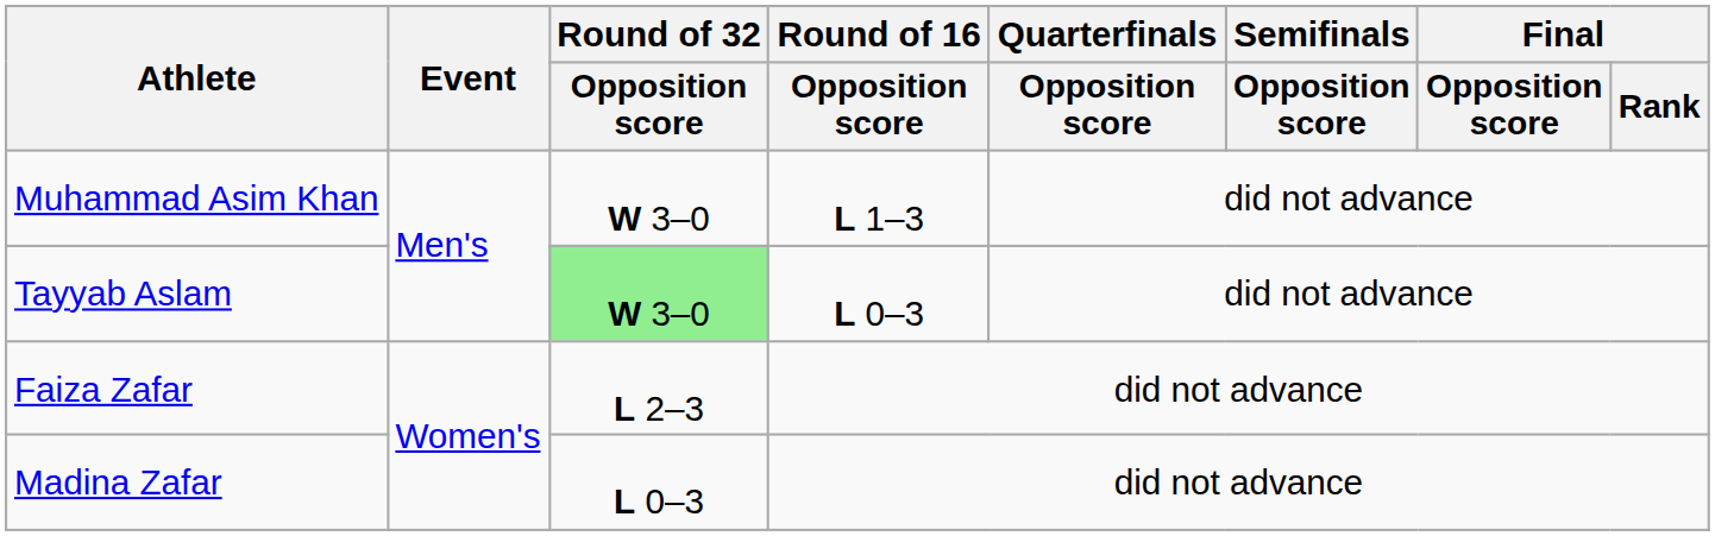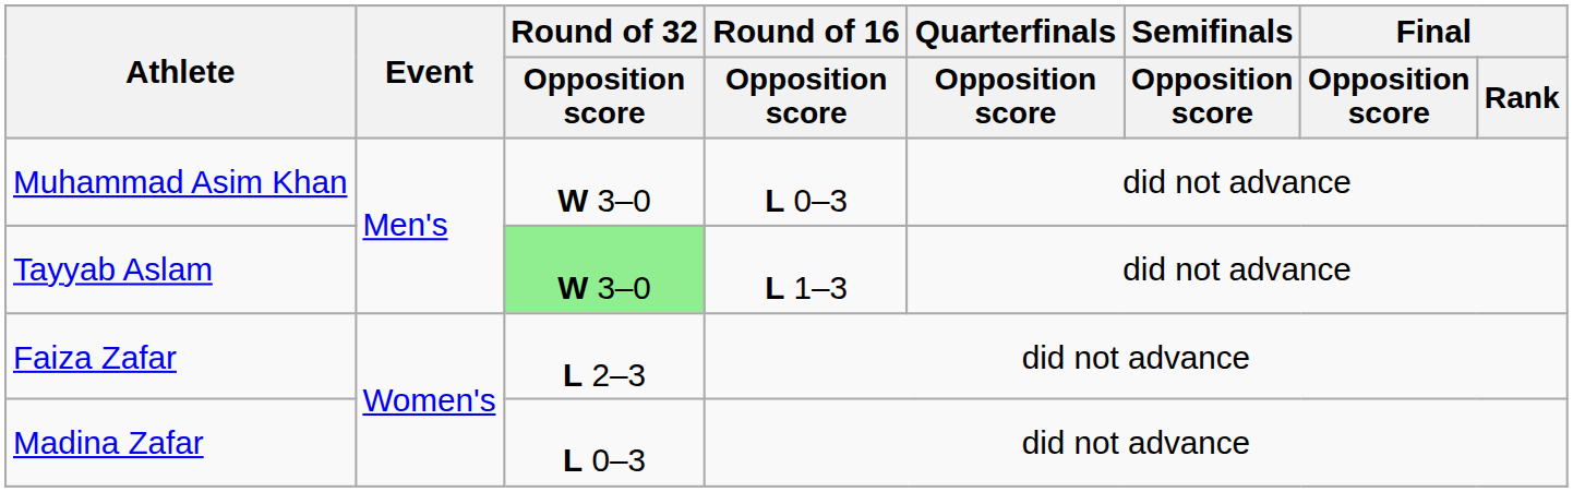Muhammad Asim Khan | Round of 16 / Opposition score: L 1–3 -> L 0–3
Tayyab Aslam | Round of 16 / Opposition score: L 0–3 -> L 1–3
